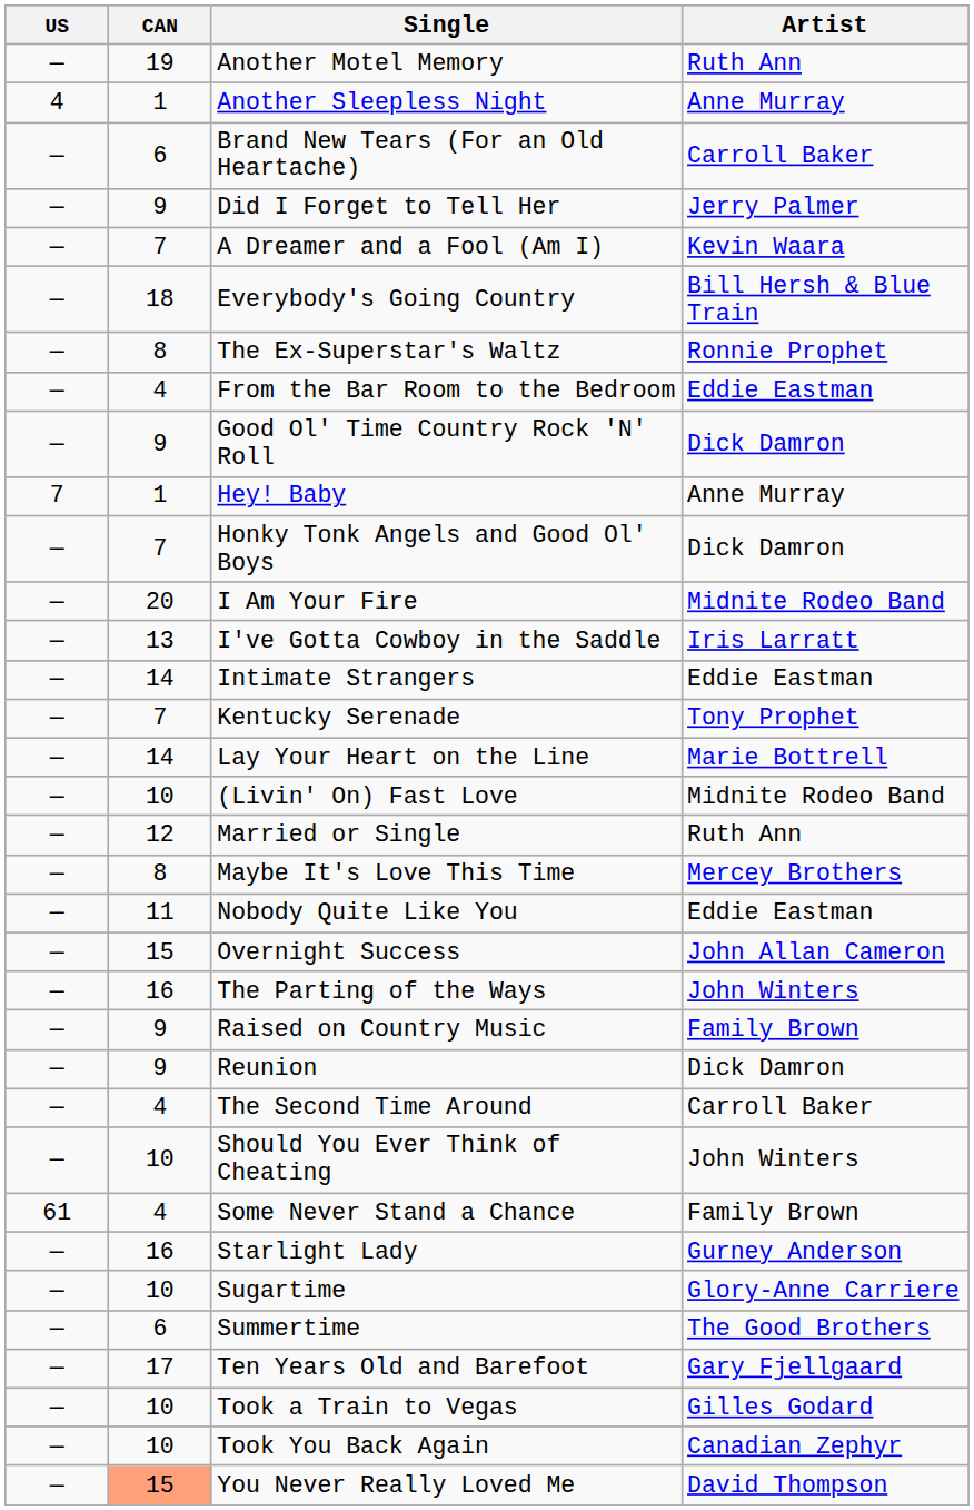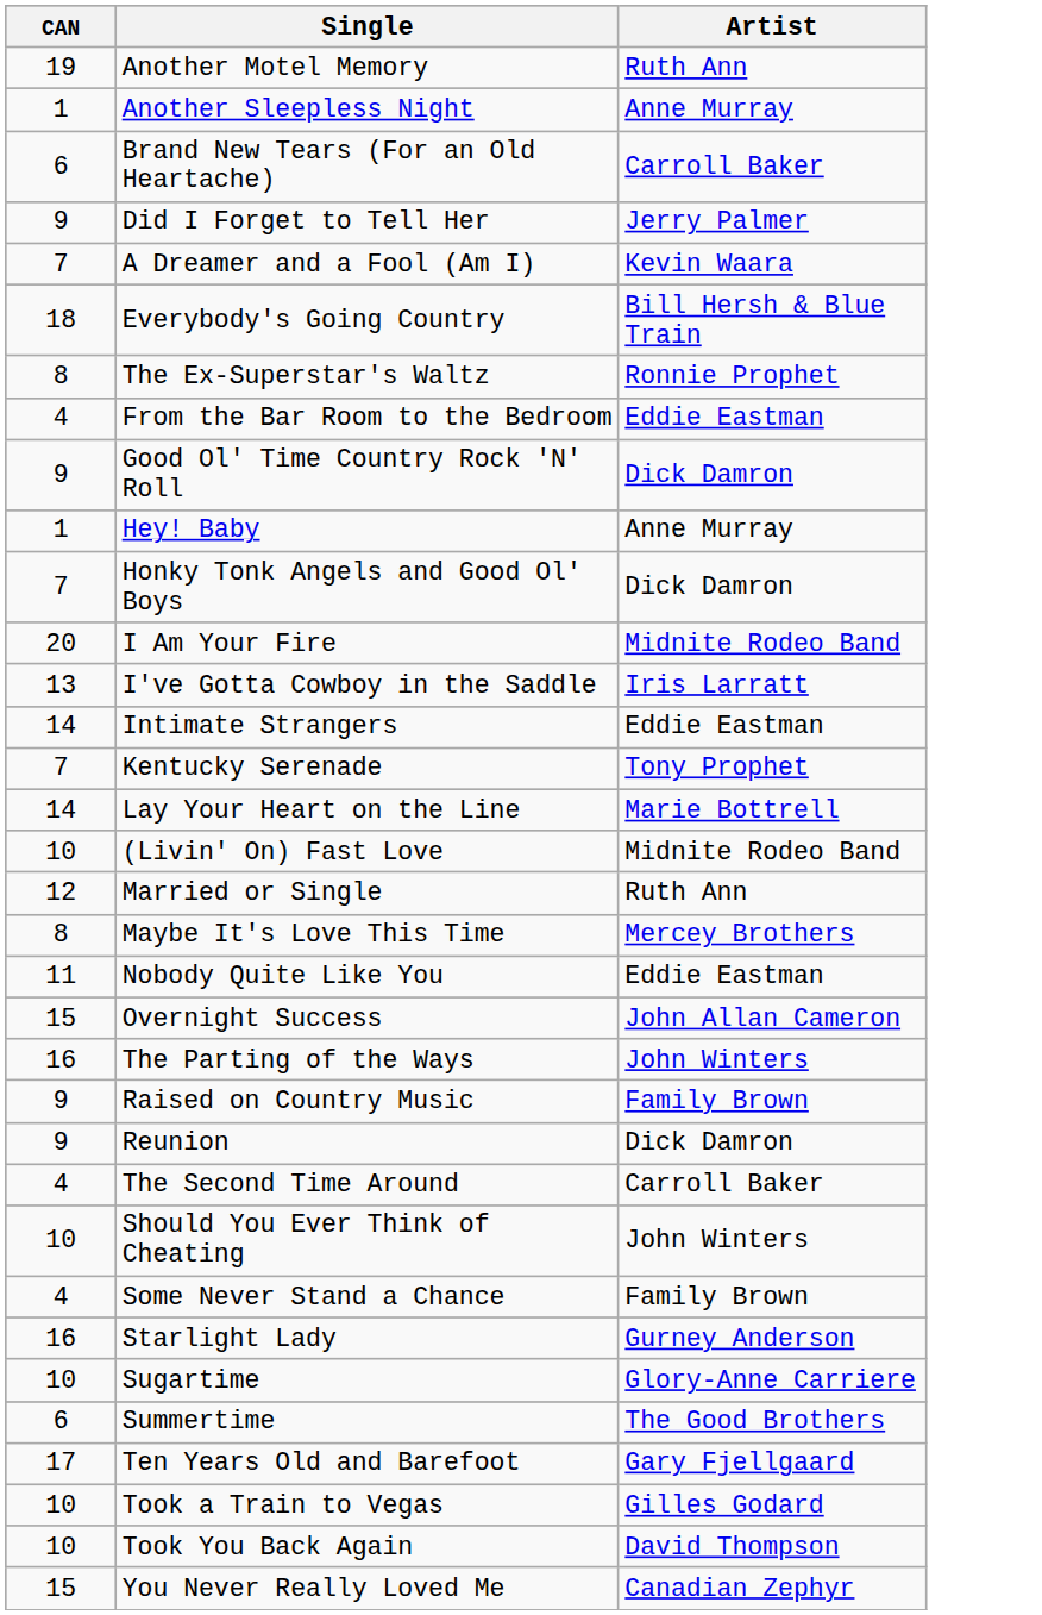- column: US | — | 4 | — | — | — | — | — | — | — | 7 | — | — | — | — | — | — | — | — | — | — | — | — | — | — | — | — | 61 | — | — | — | — | — | — | —
Took You Back Again | Artist: Canadian Zephyr -> David Thompson
You Never Really Loved Me | CAN: lightsalmon background -> no background
You Never Really Loved Me | Artist: David Thompson -> Canadian Zephyr
